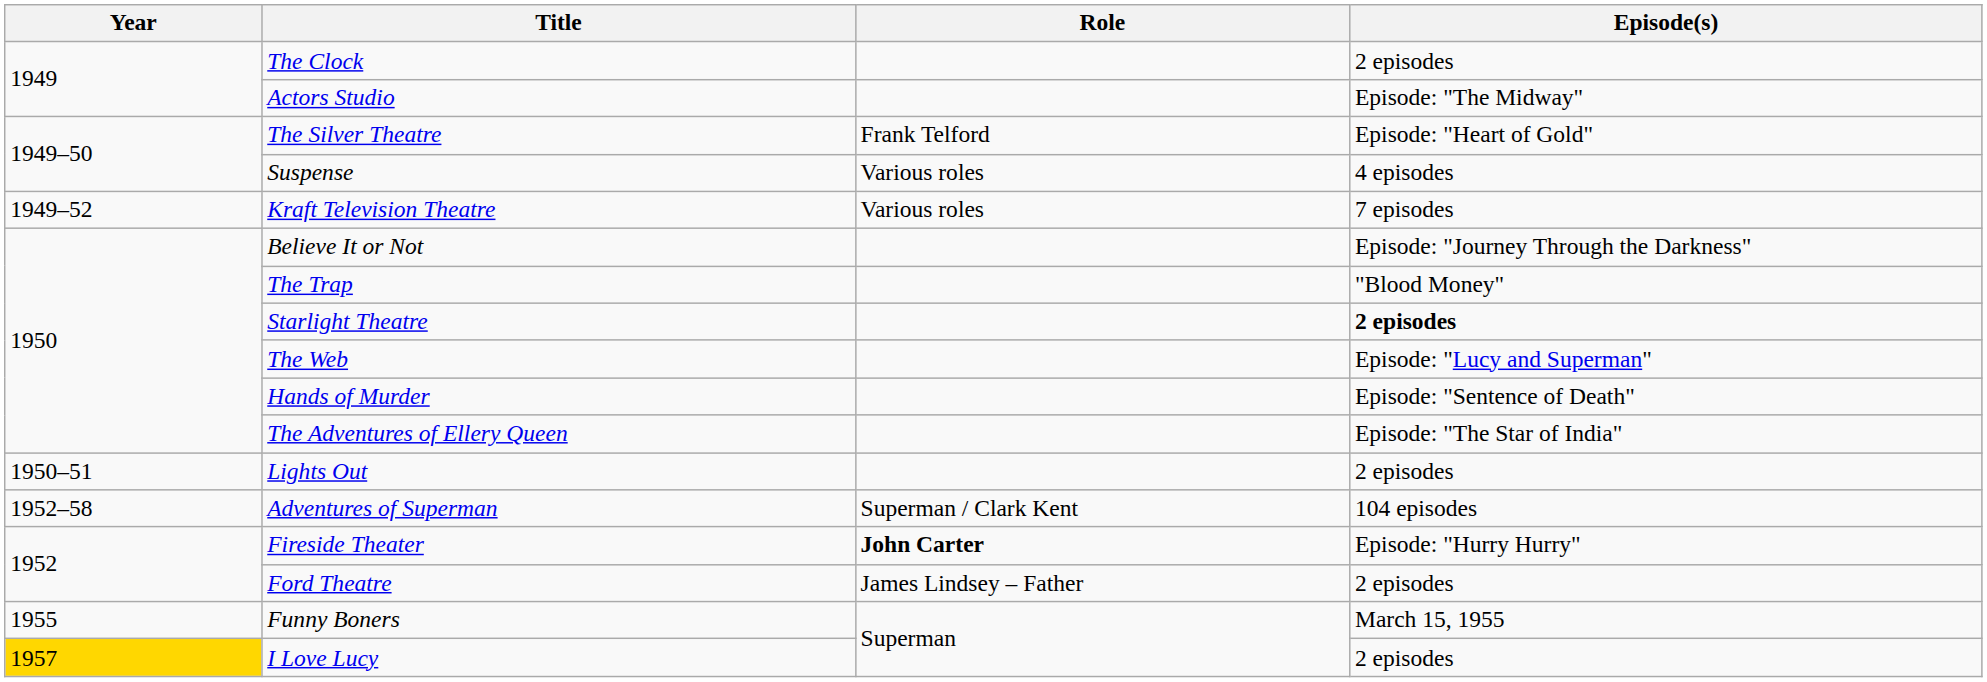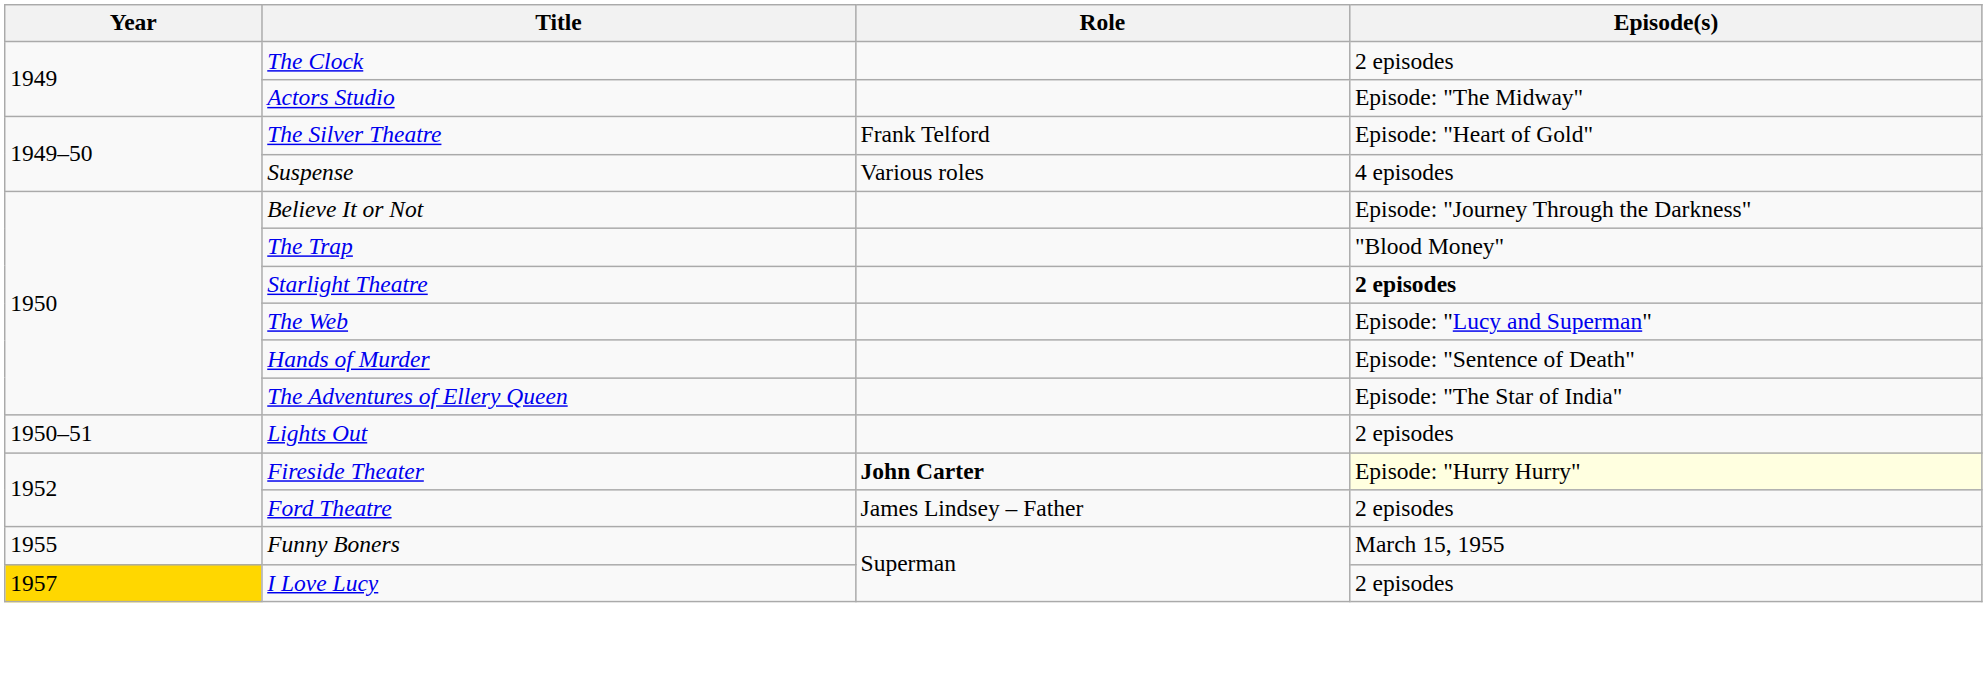- row: 1949–52 | Kraft Television Theatre | Various roles | 7 episodes
- row: 1952–58 | Adventures of Superman | Superman / Clark Kent | 104 episodes
Fireside Theater | Episode(s): no background -> lightyellow background
